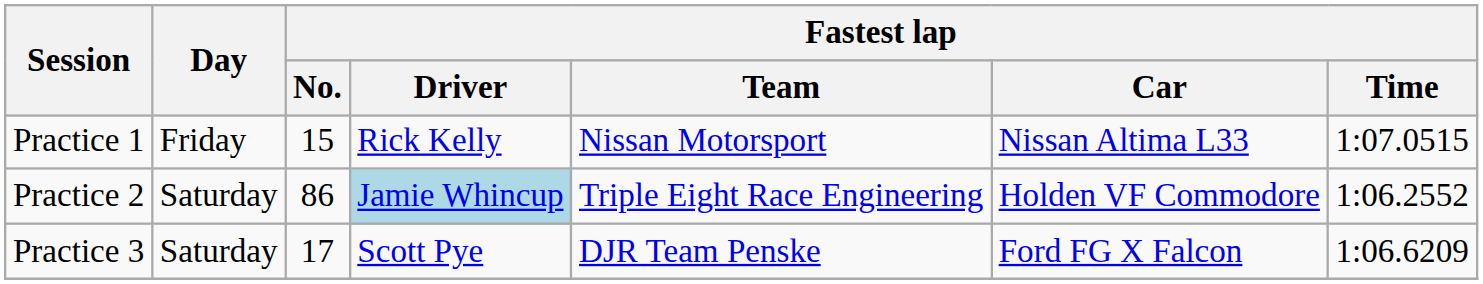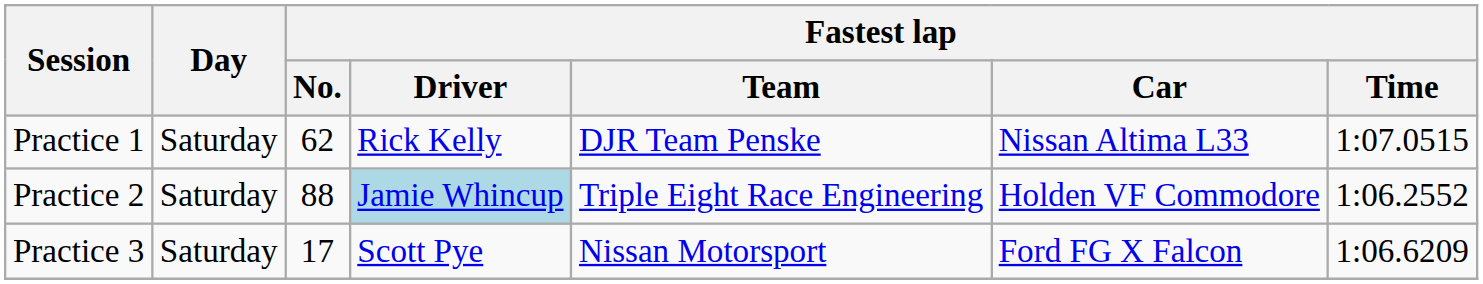Practice 1 | Day: Friday -> Saturday
Practice 1 | Fastest lap / No.: 15 -> 62
Practice 1 | Fastest lap / Team: Nissan Motorsport -> DJR Team Penske
Practice 2 | Fastest lap / No.: 86 -> 88
Practice 3 | Fastest lap / Team: DJR Team Penske -> Nissan Motorsport
